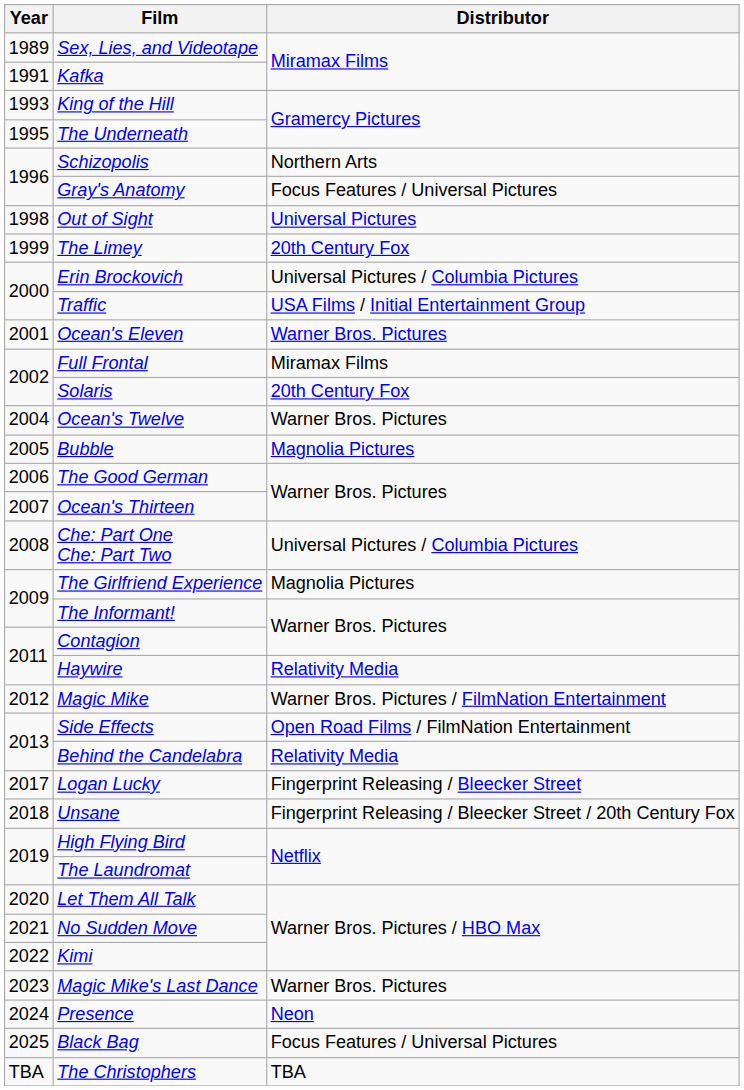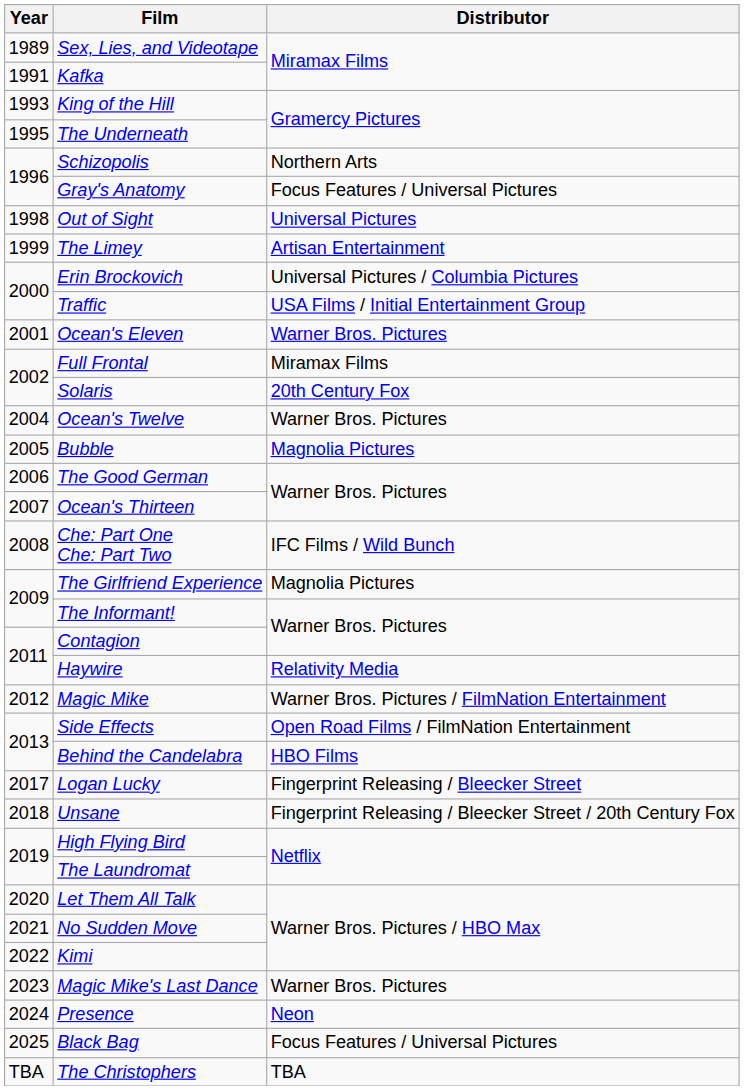The Limey | Distributor: 20th Century Fox -> Artisan Entertainment
Che: Part One Che: Part Two | Distributor: Universal Pictures / Columbia Pictures -> IFC Films / Wild Bunch
Behind the Candelabra | Distributor: Relativity Media -> HBO Films
